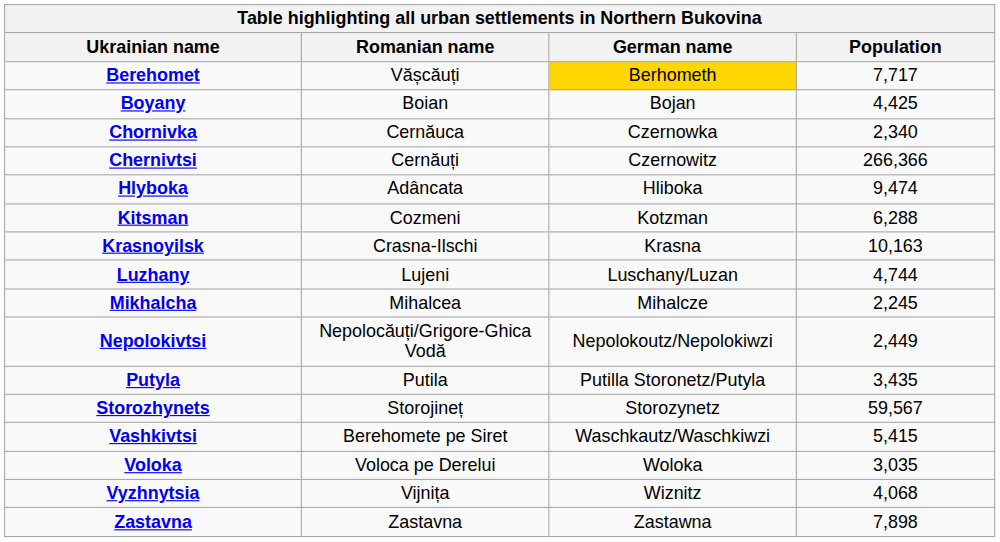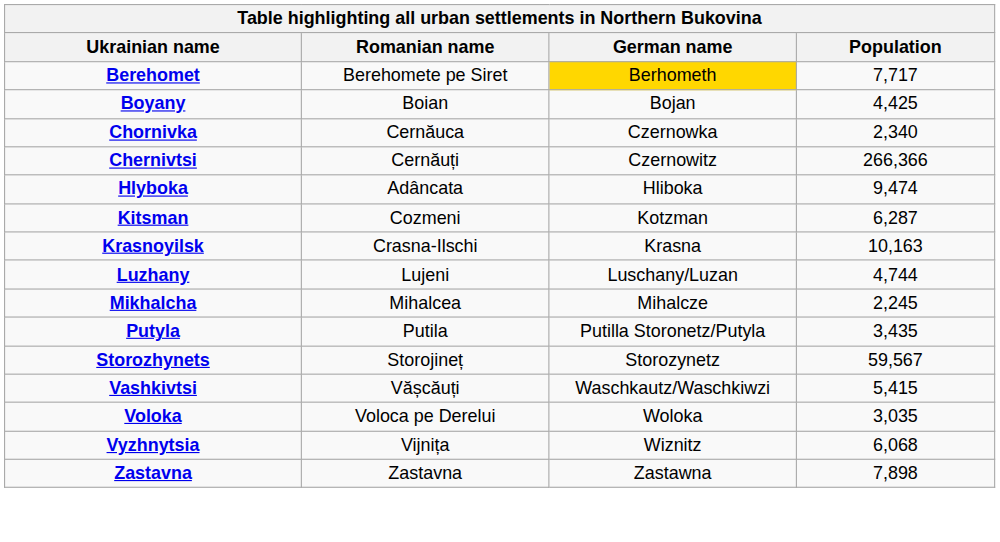Berehomet | Romanian name: Vășcăuți -> Berehomete pe Siret
Kitsman | Population: 6,288 -> 6,287
- row: Nepolokivtsi | Nepolocăuți/Grigore-Ghica Vodă | Nepolokoutz/Nepolokiwzi | 2,449
Vashkivtsi | Romanian name: Berehomete pe Siret -> Vășcăuți
Vyzhnytsia | Population: 4,068 -> 6,068
